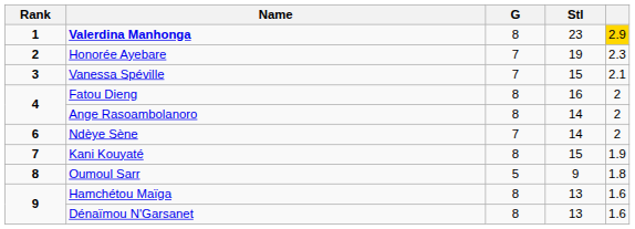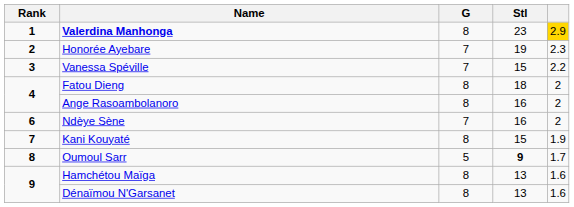Vanessa Spéville | column 5: 2.1 -> 2.2
Fatou Dieng | Stl: 16 -> 18
Ange Rasoambolanoro | Stl: 14 -> 16
Ndèye Sène | Stl: 14 -> 16
Oumoul Sarr | Stl: normal -> bold
Oumoul Sarr | column 5: 1.8 -> 1.7
